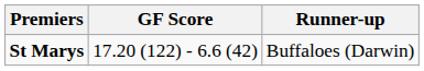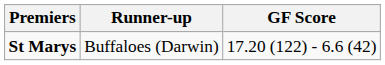columns swapped: GF Score <-> Runner-up
